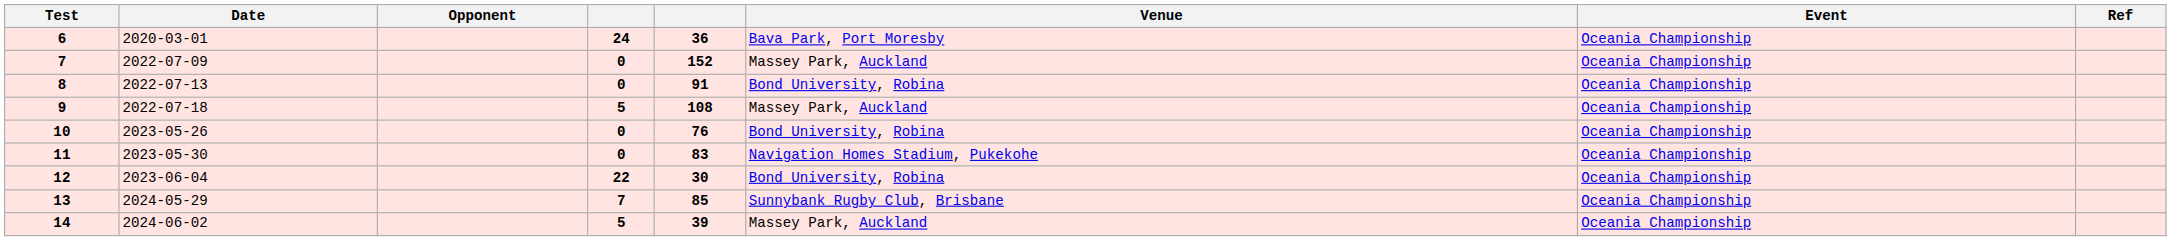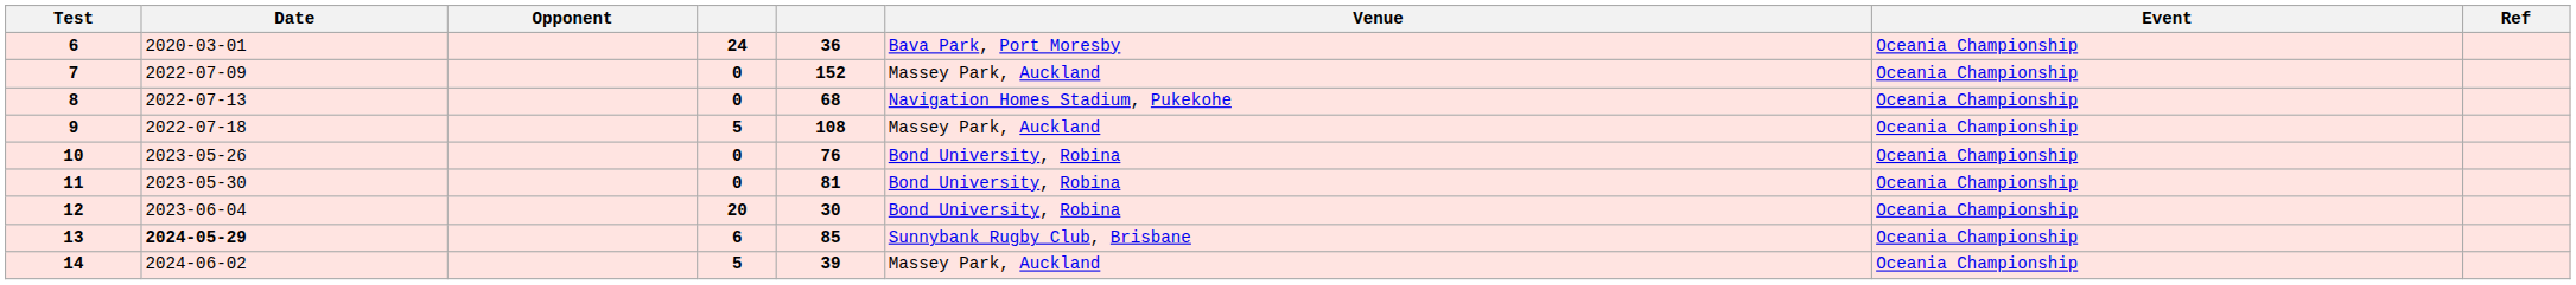8 | column 5: 91 -> 68
8 | Venue: Bond University, Robina -> Navigation Homes Stadium, Pukekohe
11 | column 5: 83 -> 81
11 | Venue: Navigation Homes Stadium, Pukekohe -> Bond University, Robina
12 | column 4: 22 -> 20
13 | Date: normal -> bold
13 | column 4: 7 -> 6
